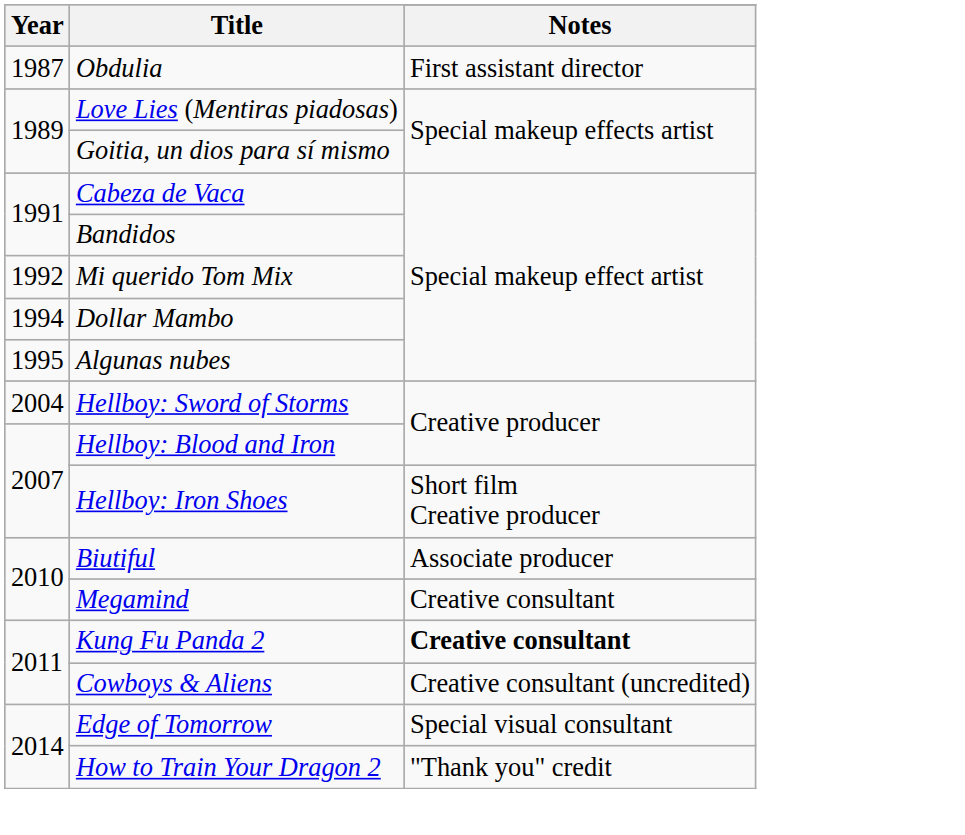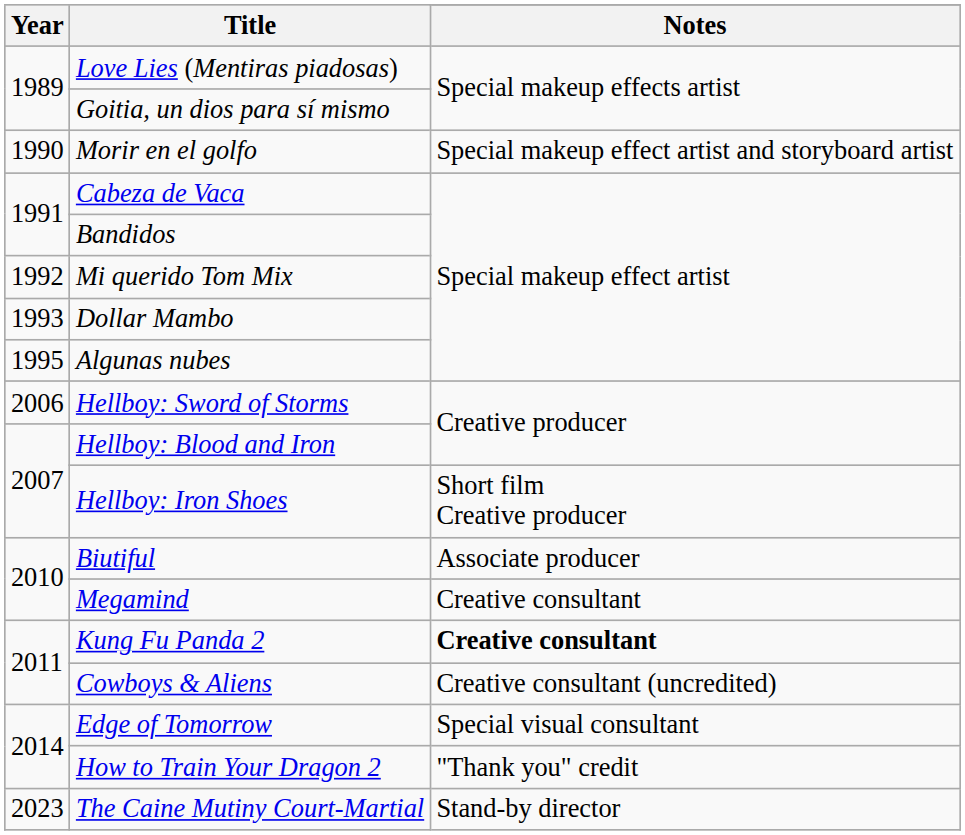- row: 1987 | Obdulia | First assistant director
+ row: 1990 | Morir en el golfo | Special makeup effect artist and storyboard artist
Dollar Mambo | Year: 1994 -> 1993
Hellboy: Sword of Storms | Year: 2004 -> 2006
+ row: 2023 | The Caine Mutiny Court-Martial | Stand-by director
